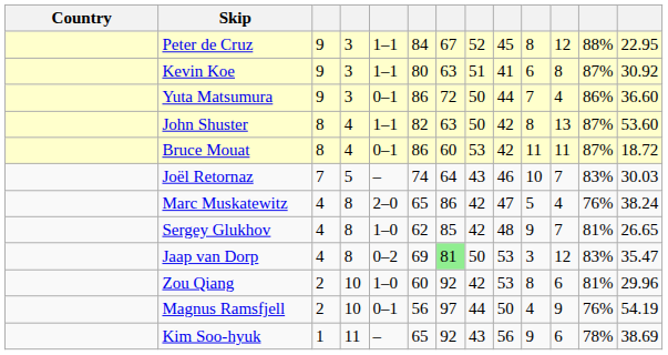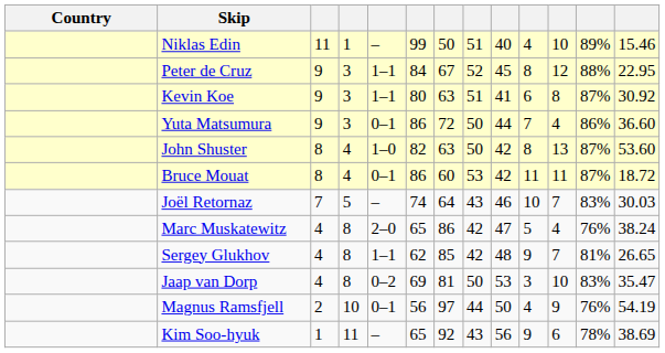+ row: Niklas Edin | 11 | 1 | – | 99 | 50 | 51 | 40 | 4 | 10 | 89% | 15.46
John Shuster | column 5: 1–1 -> 1–0
Sergey Glukhov | column 5: 1–0 -> 1–1
Jaap van Dorp | column 7: lightgreen background -> no background
Jaap van Dorp | column 11: 12 -> 10
- row: Zou Qiang | 2 | 10 | 1–0 | 60 | 92 | 42 | 53 | 8 | 6 | 81% | 29.96
